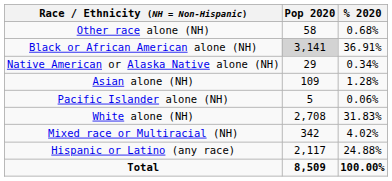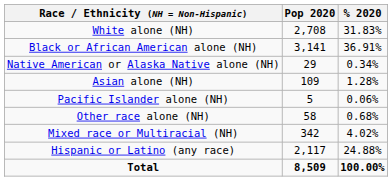rows swapped: White alone (NH) <-> Other race alone (NH)
Black or African American alone (NH) | Pop 2020: lightgrey background -> no background
